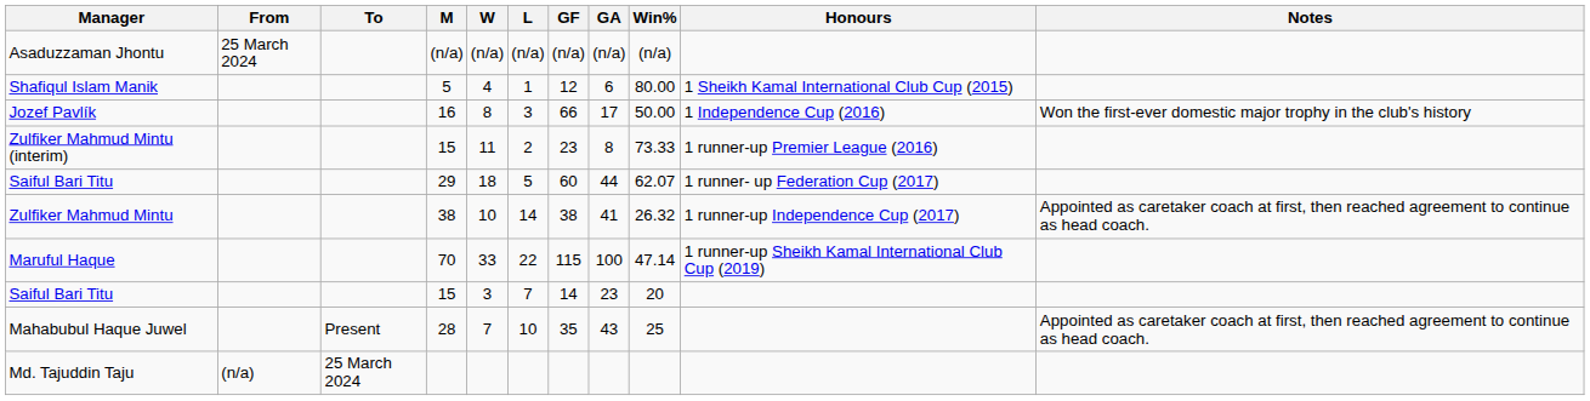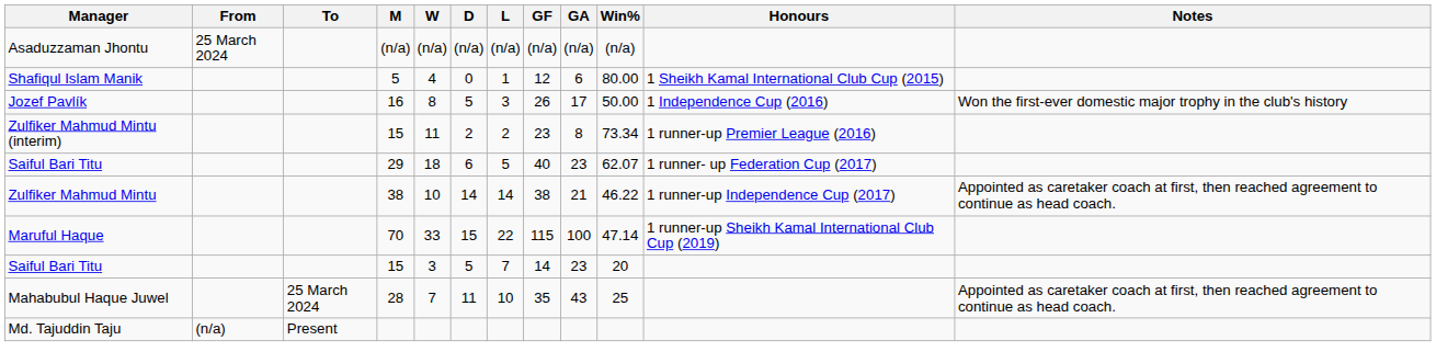+ column: D | (n/a) | 0 | 5 | 2 | 6 | 14 | 15 | 5 | 11
Jozef Pavlík | GF: 66 -> 26
Zulfiker Mahmud Mintu (interim) | Win%: 73.33 -> 73.34
Saiful Bari Titu / 29 | GF: 60 -> 40
Saiful Bari Titu / 29 | GA: 44 -> 23
Zulfiker Mahmud Mintu | GA: 41 -> 21
Zulfiker Mahmud Mintu | Win%: 26.32 -> 46.22
Mahabubul Haque Juwel | To: Present -> 25 March 2024
Md. Tajuddin Taju | To: 25 March 2024 -> Present
